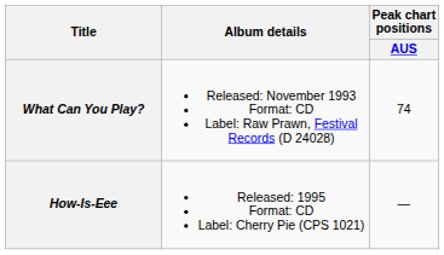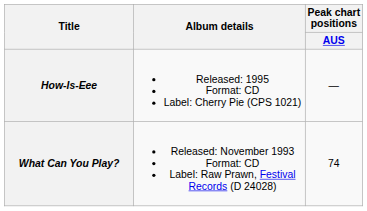rows swapped: What Can You Play? <-> How-Is-Eee
